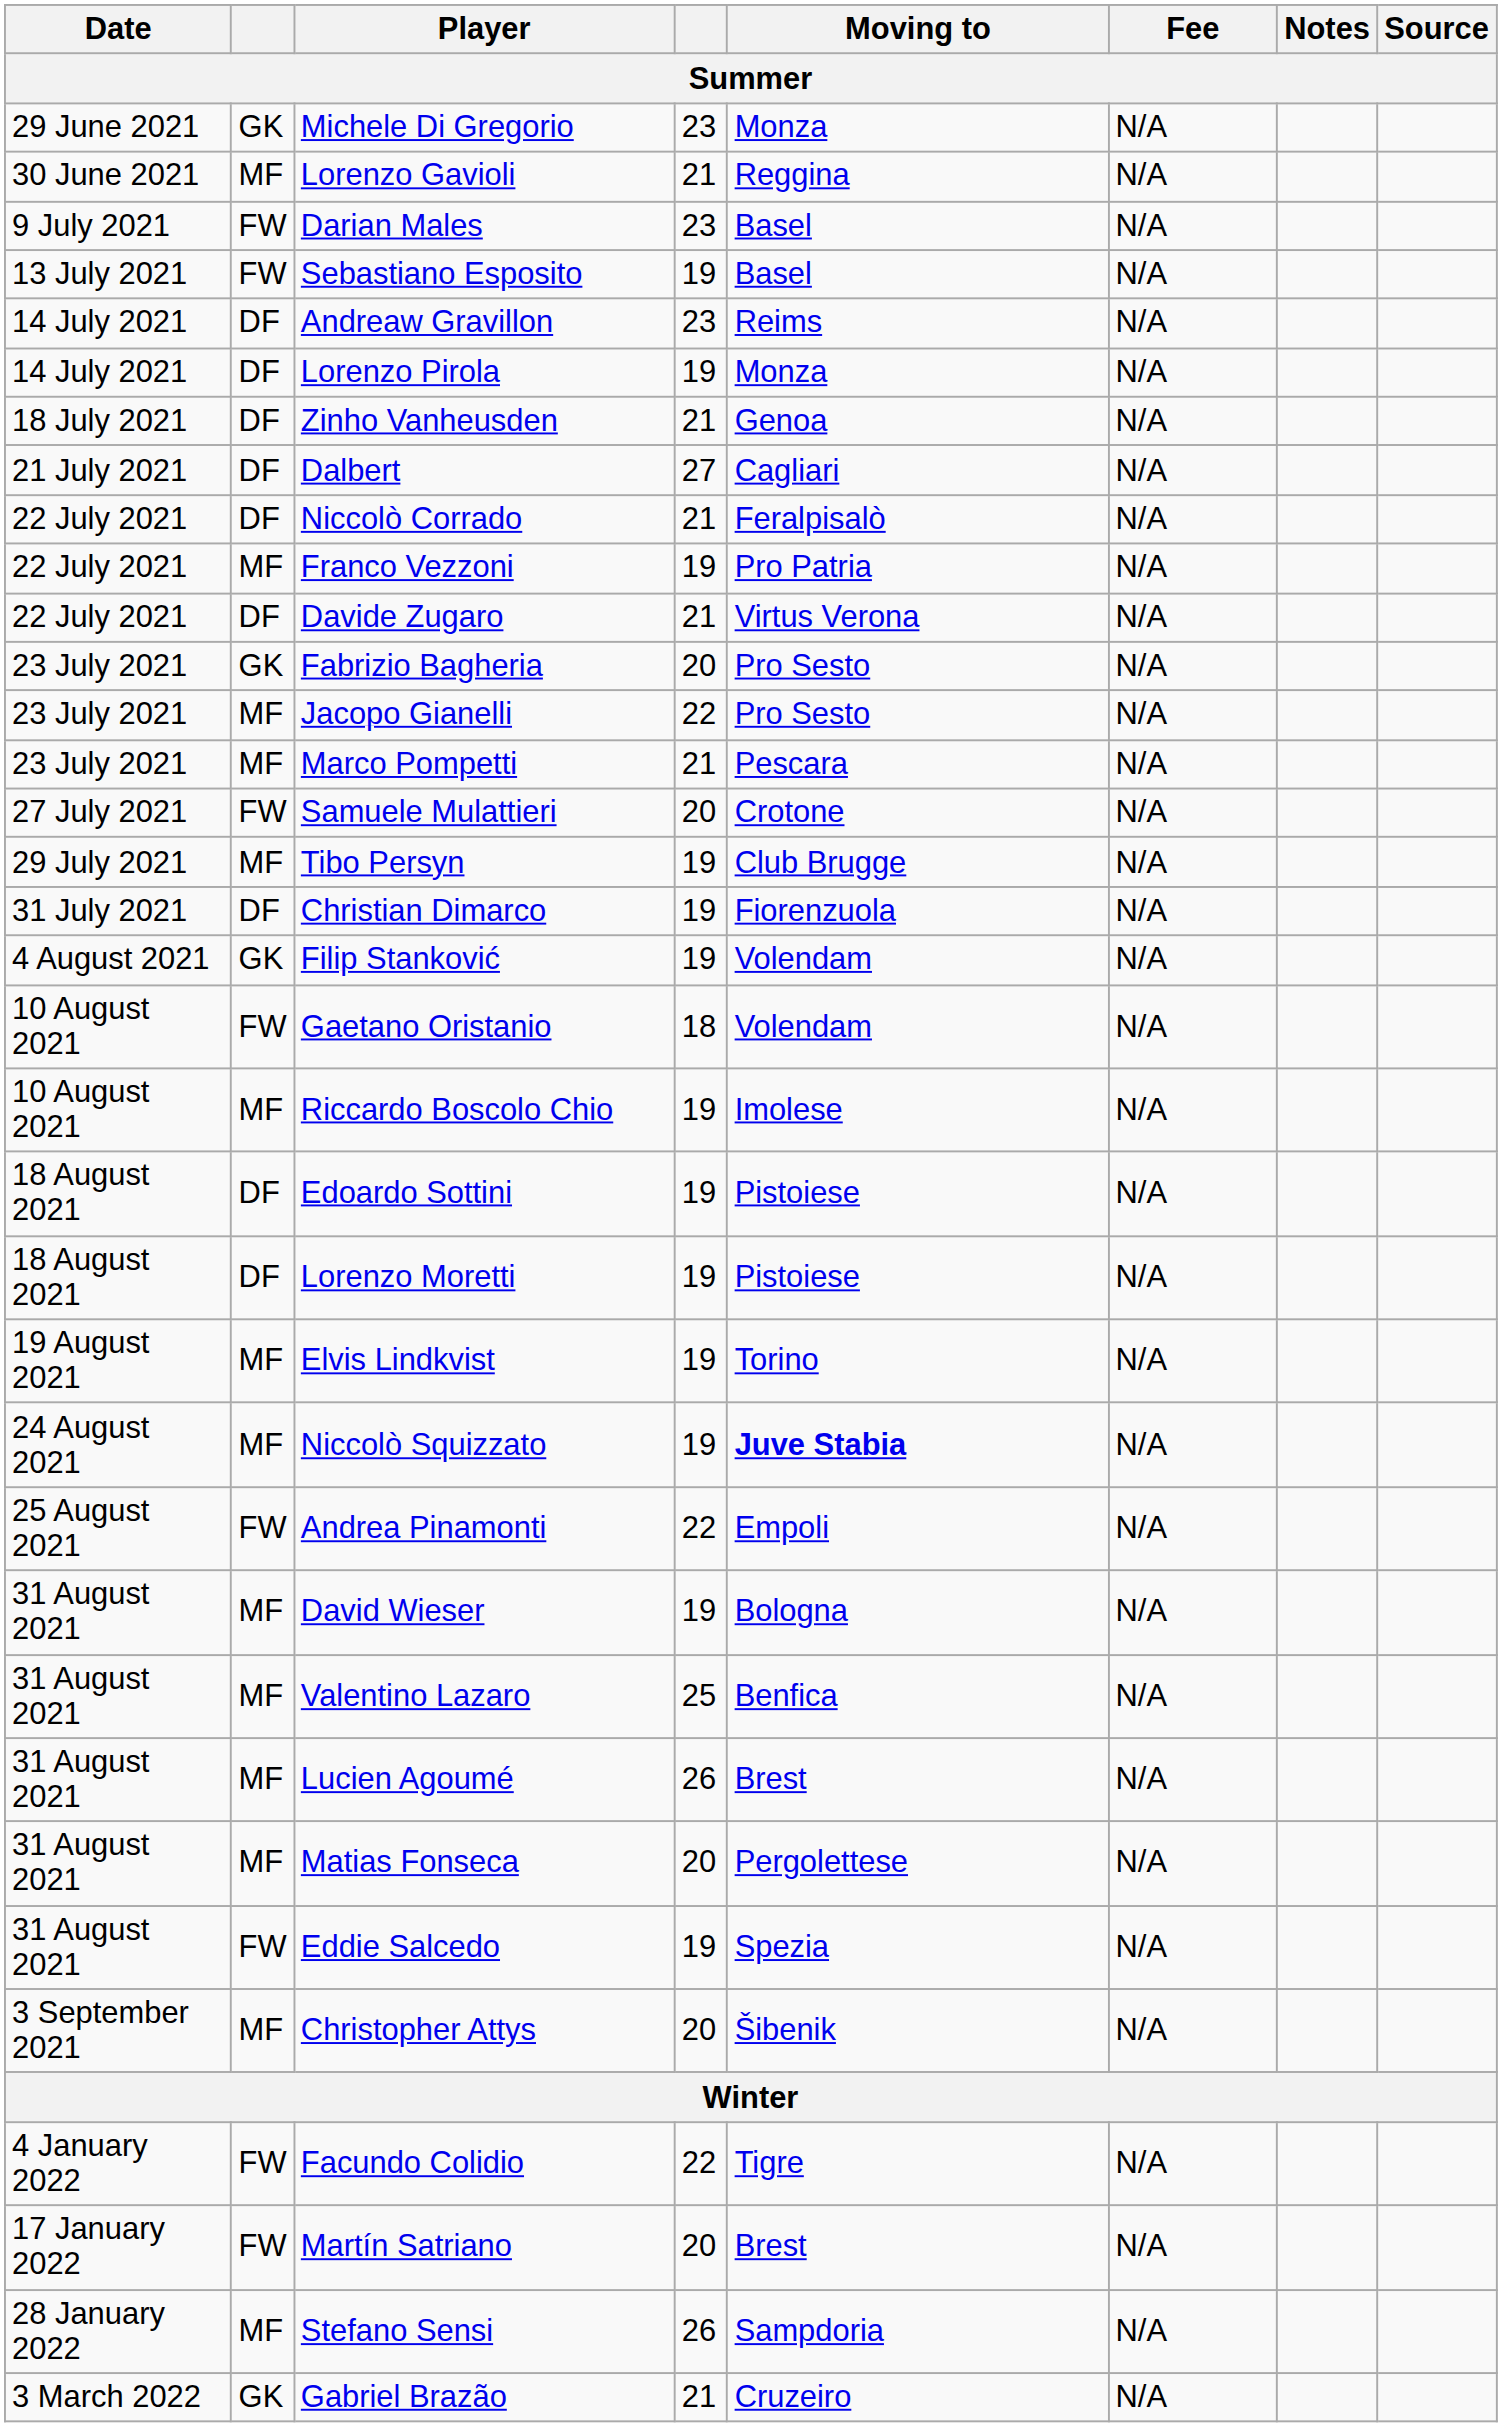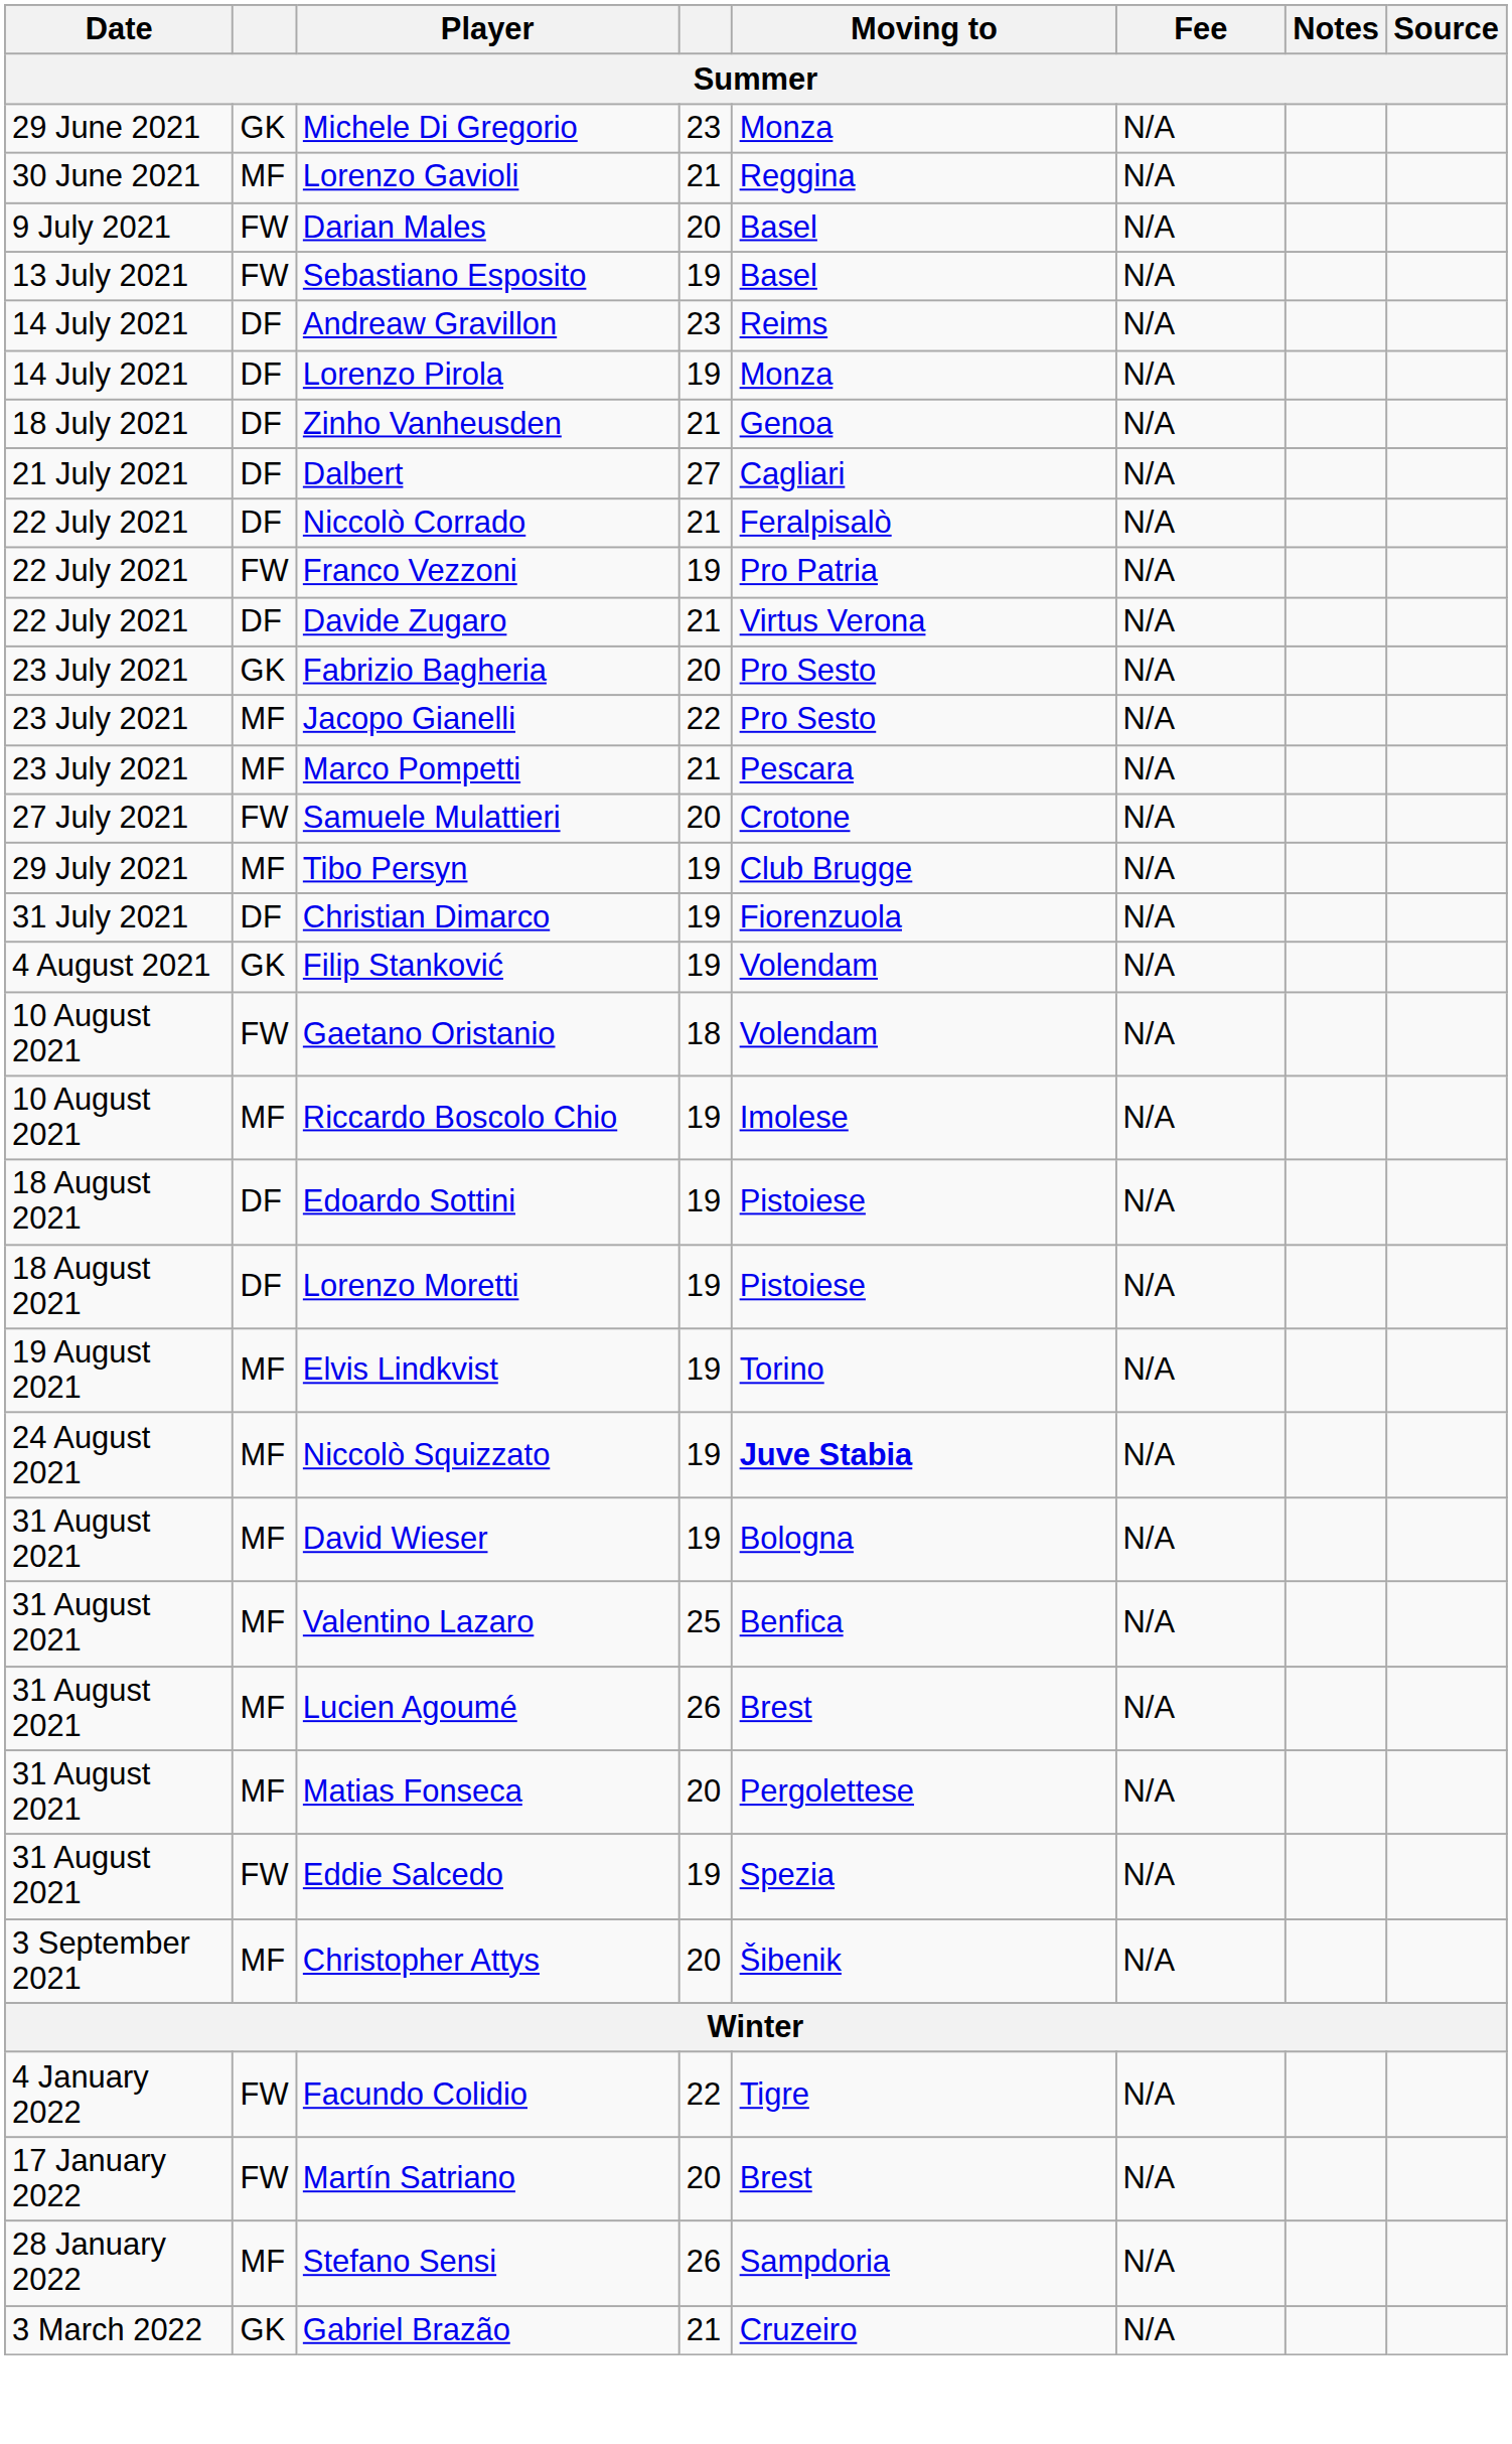Darian Males | column 4: 23 -> 20
Franco Vezzoni | column 2: MF -> FW
- row: 25 August 2021 | FW | Andrea Pinamonti | 22 | Empoli | N/A
